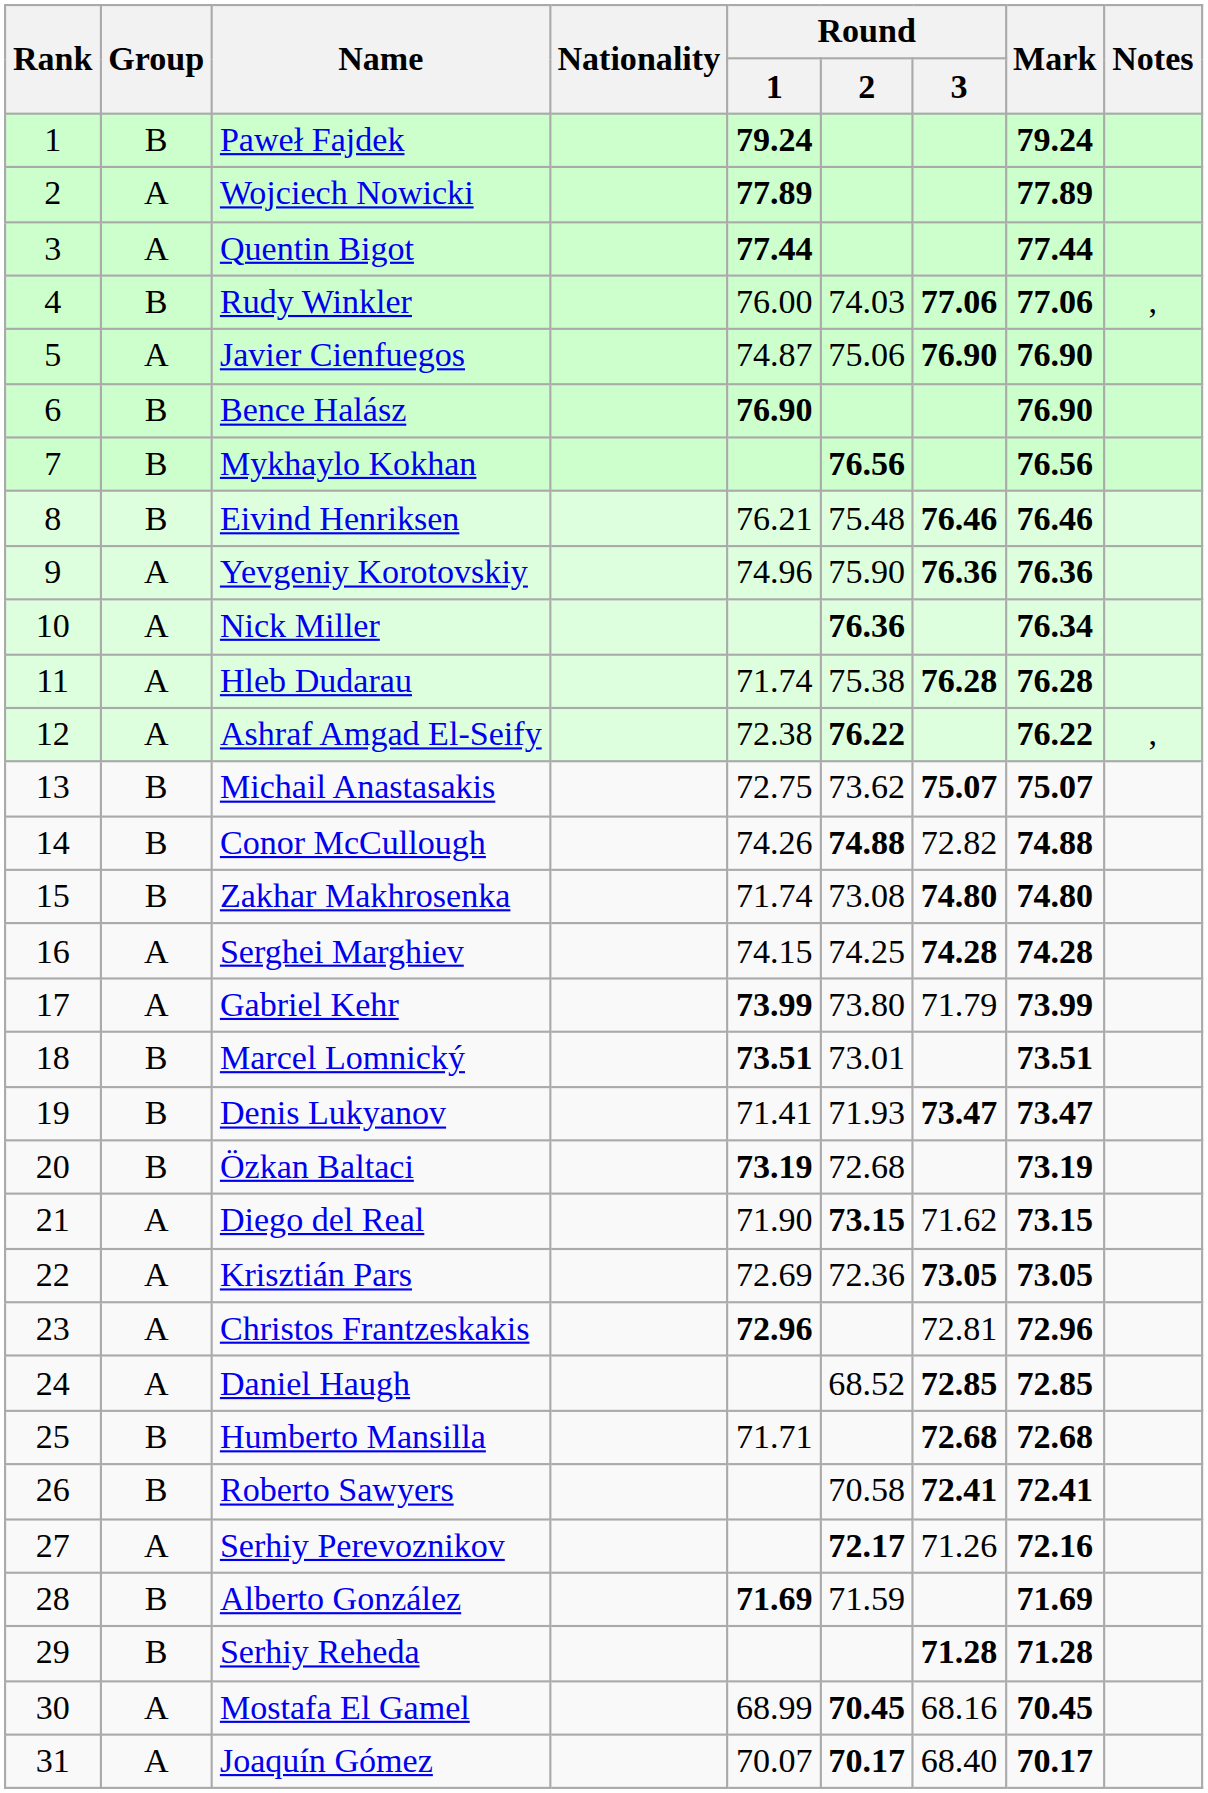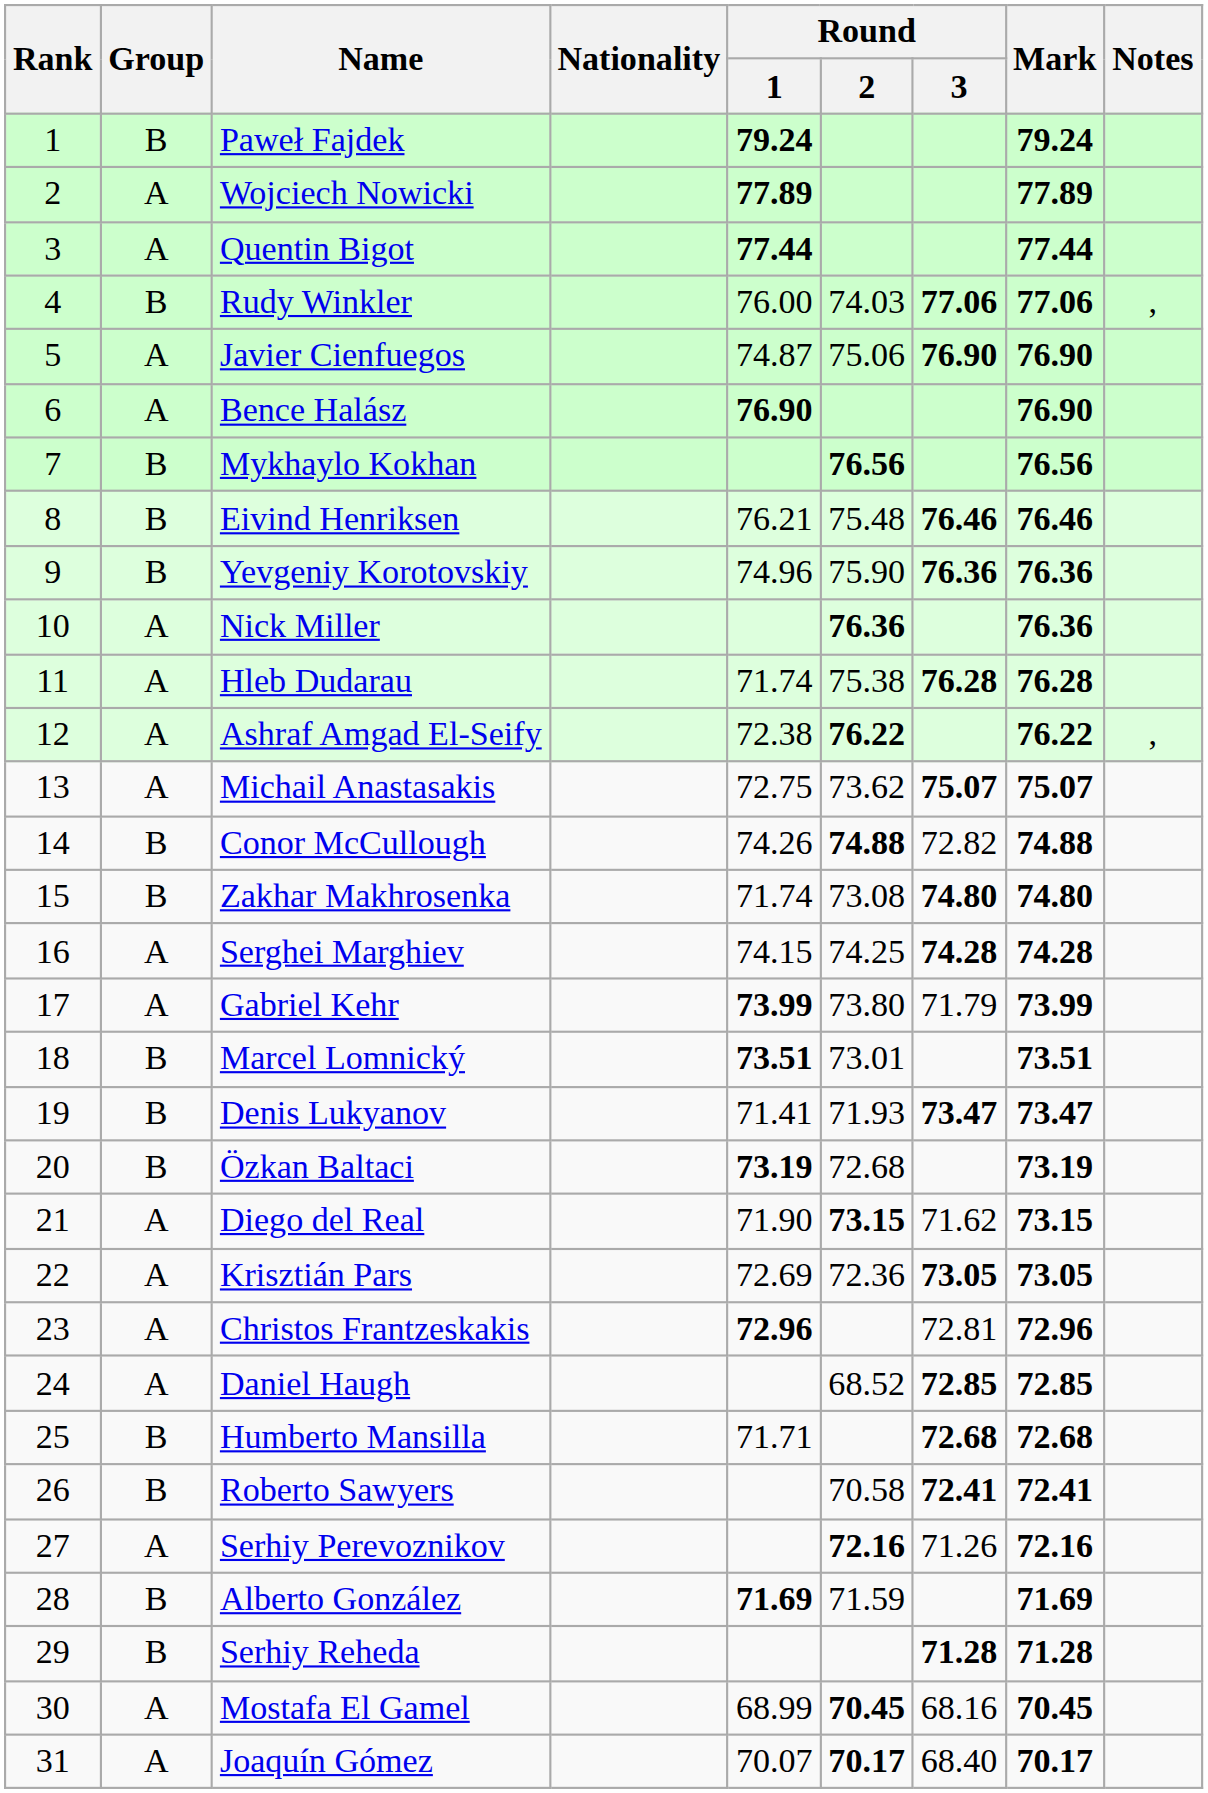Bence Halász | Group: B -> A
Yevgeniy Korotovskiy | Group: A -> B
Nick Miller | Mark: 76.34 -> 76.36
Michail Anastasakis | Group: B -> A
Serhiy Perevoznikov | Round / 2: 72.17 -> 72.16
